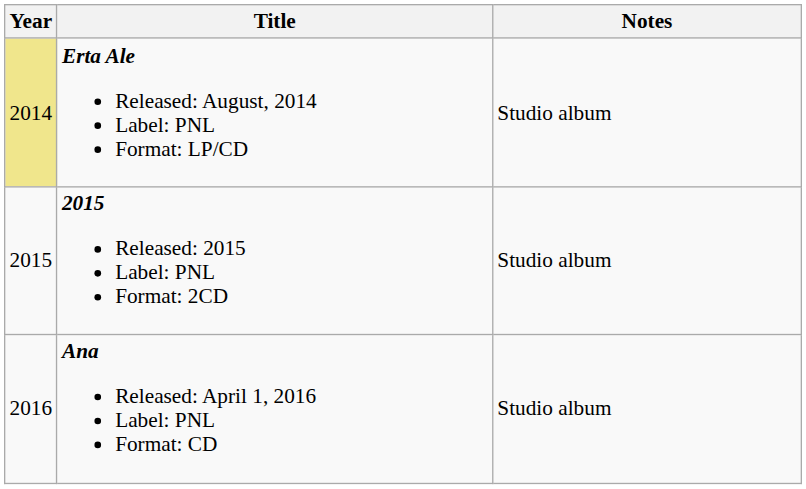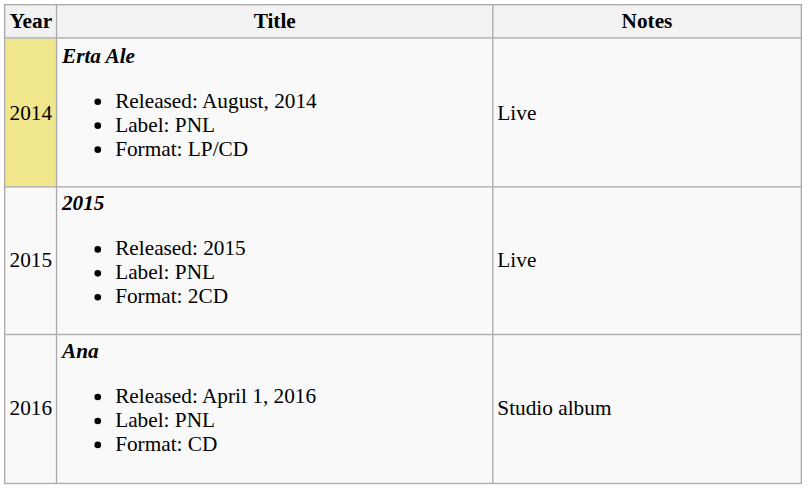Erta Ale Released: August, 2014 Label: PNL Format: LP/CD | Notes: Studio album -> Live
2015 Released: 2015 Label: PNL Format: 2CD | Notes: Studio album -> Live
